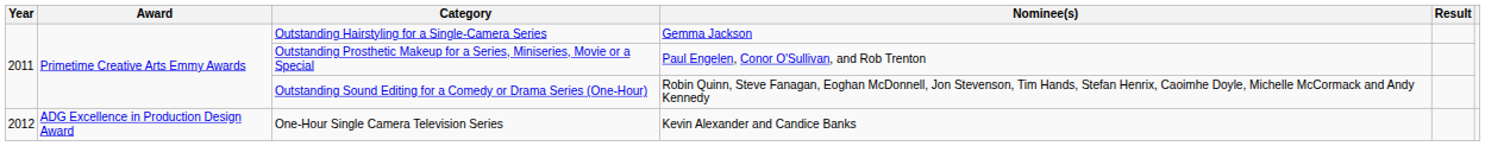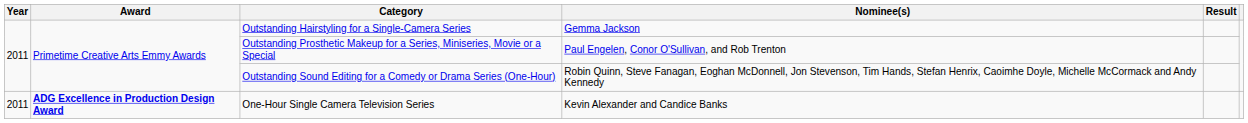One-Hour Single Camera Television Series | Year: 2012 -> 2011
One-Hour Single Camera Television Series | Award: normal -> bold
